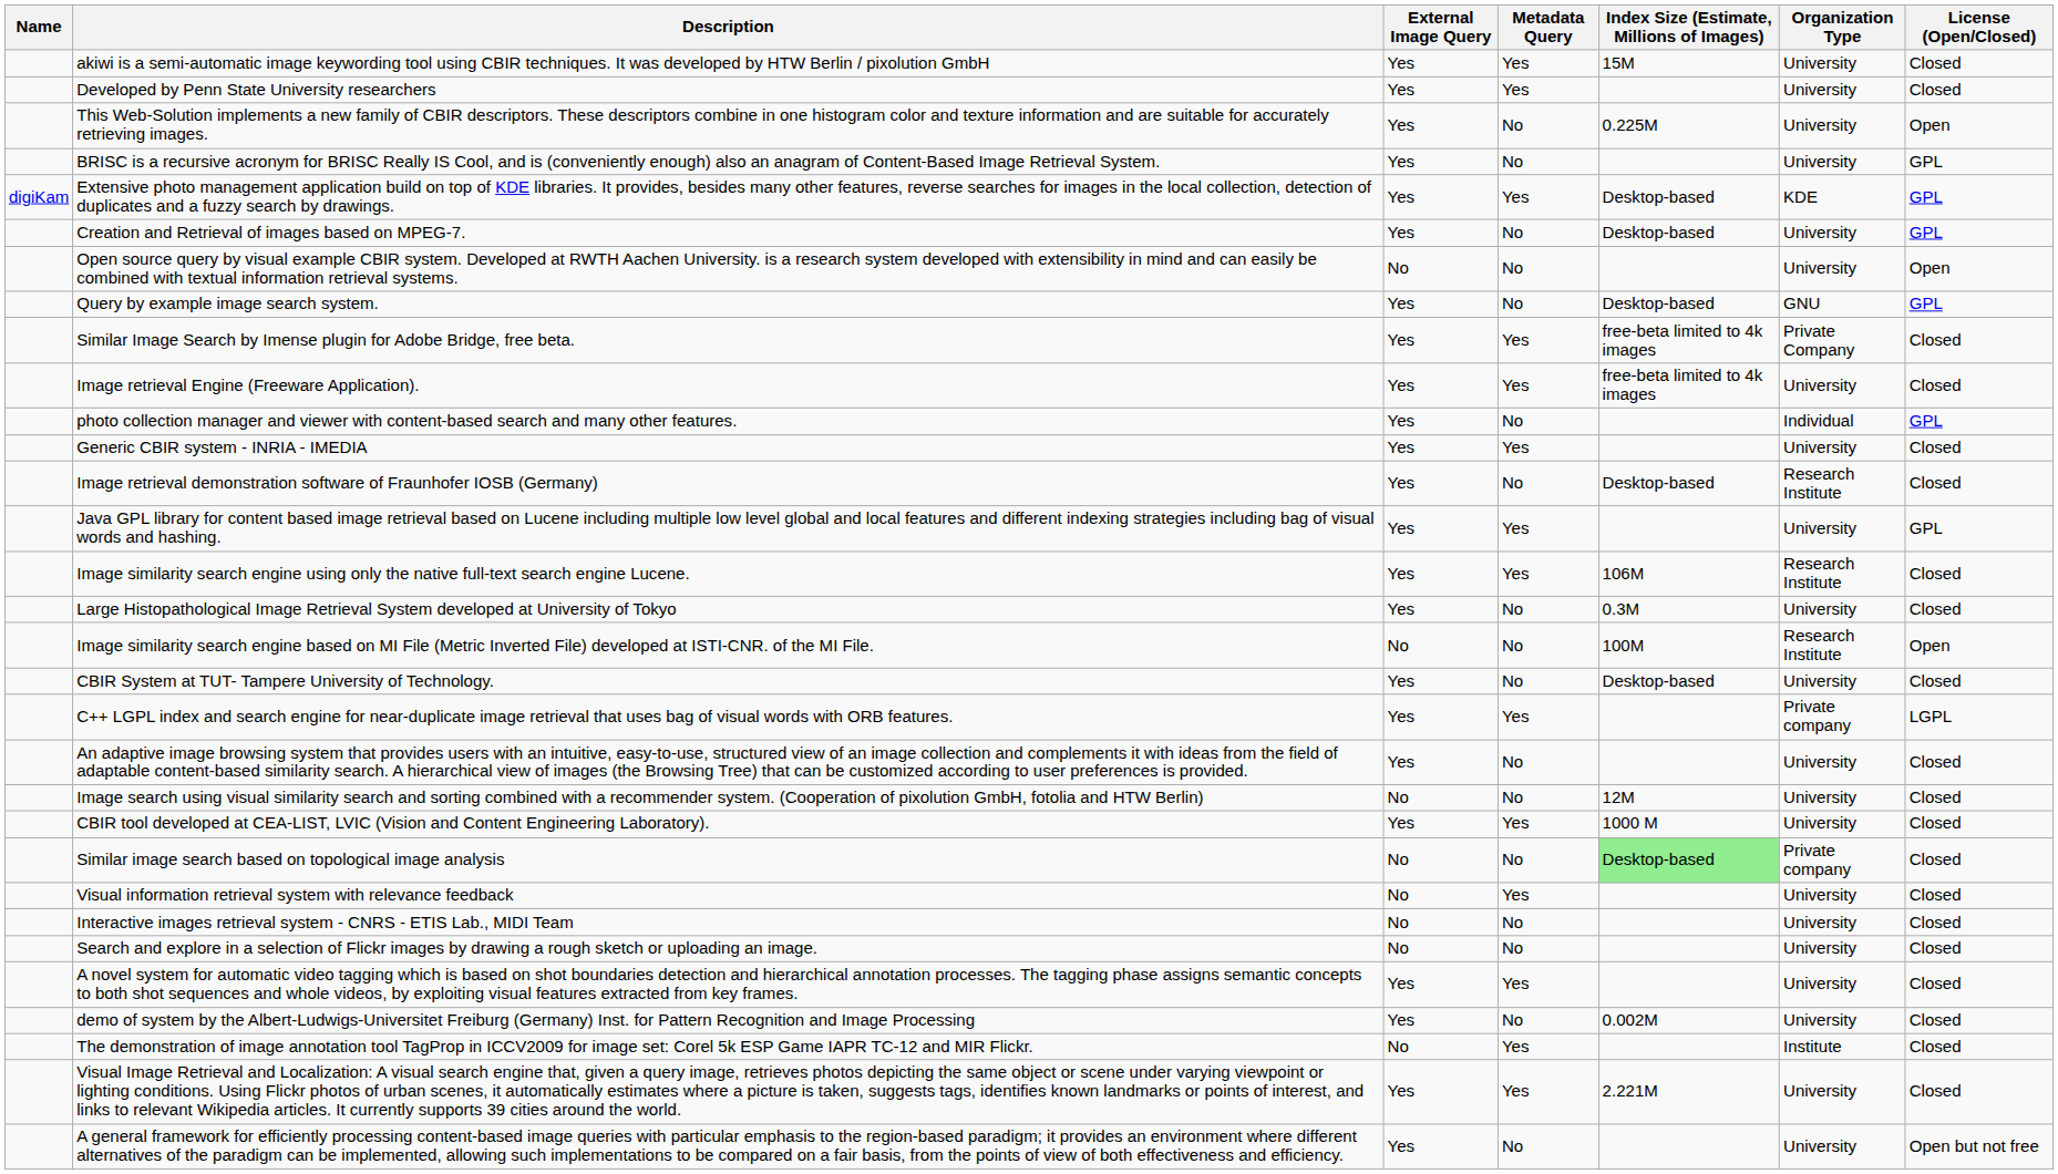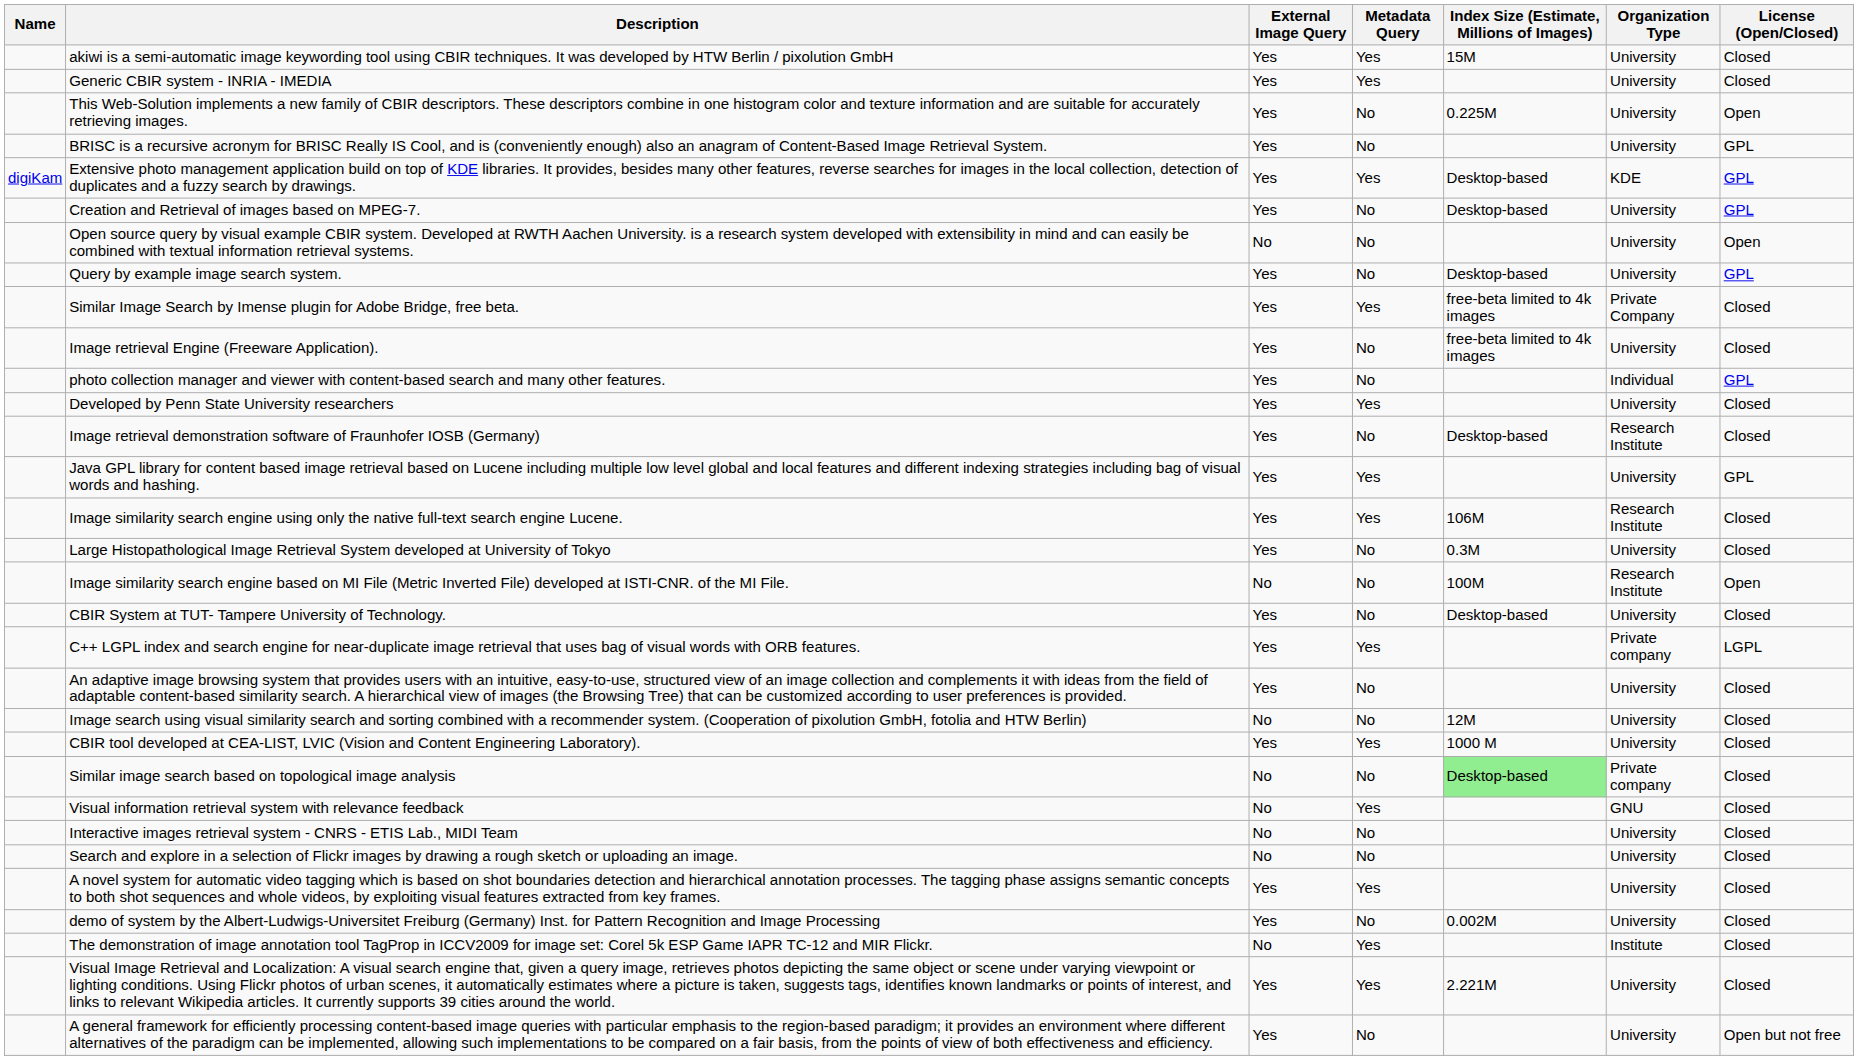rows swapped: Developed by Penn State University researchers <-> Generic CBIR system - INRIA - IMEDIA
Query by example image search system. | Organization Type: GNU -> University
Image retrieval Engine (Freeware Application). | Metadata Query: Yes -> No
Visual information retrieval system with relevance feedback | Organization Type: University -> GNU
